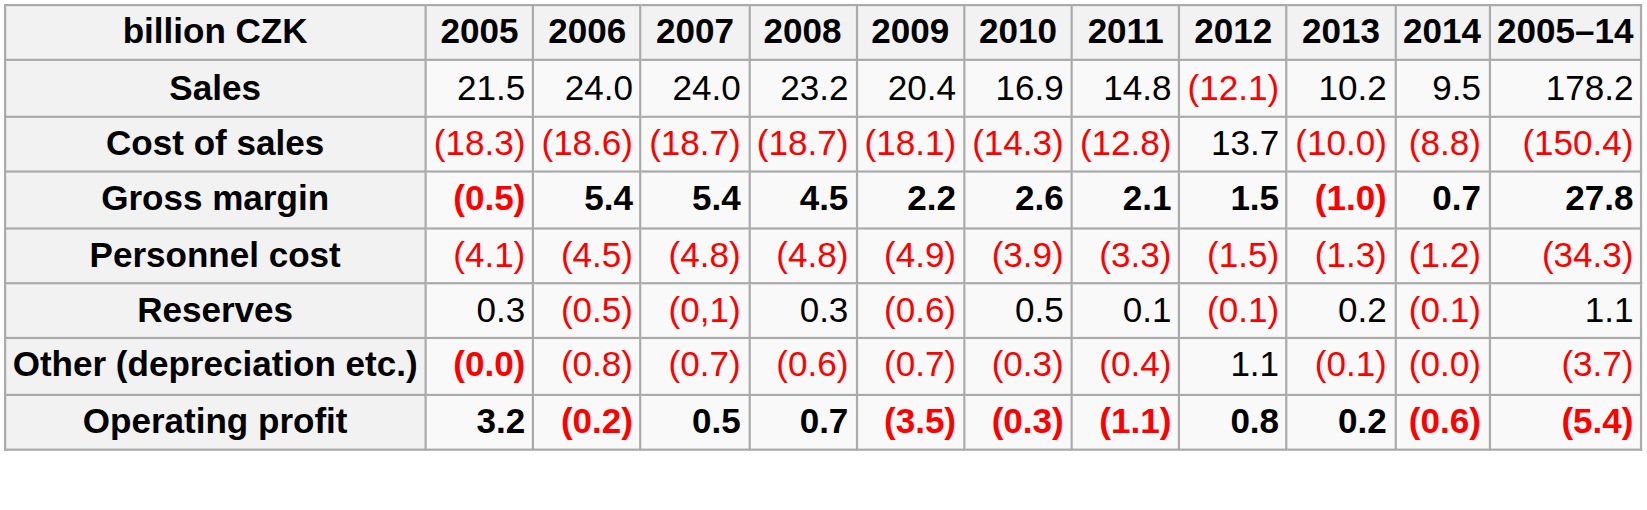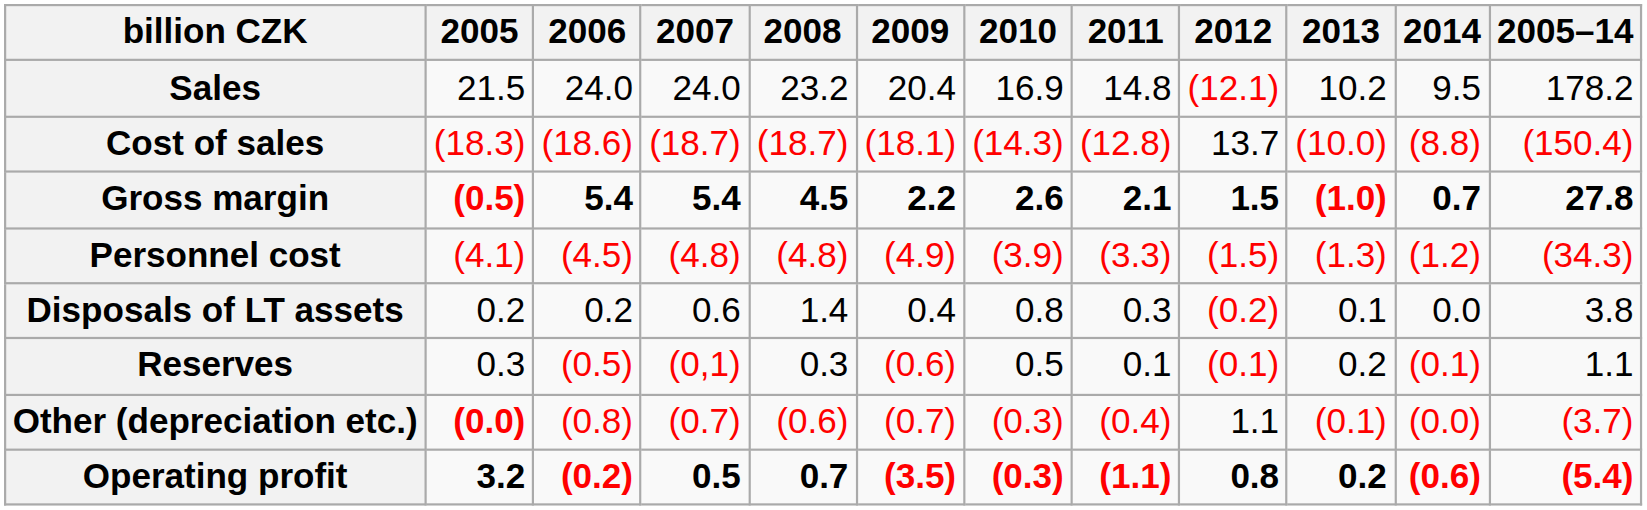+ row: Disposals of LT assets | 0.2 | 0.2 | 0.6 | 1.4 | 0.4 | 0.8 | 0.3 | (0.2) | 0.1 | 0.0 | 3.8
